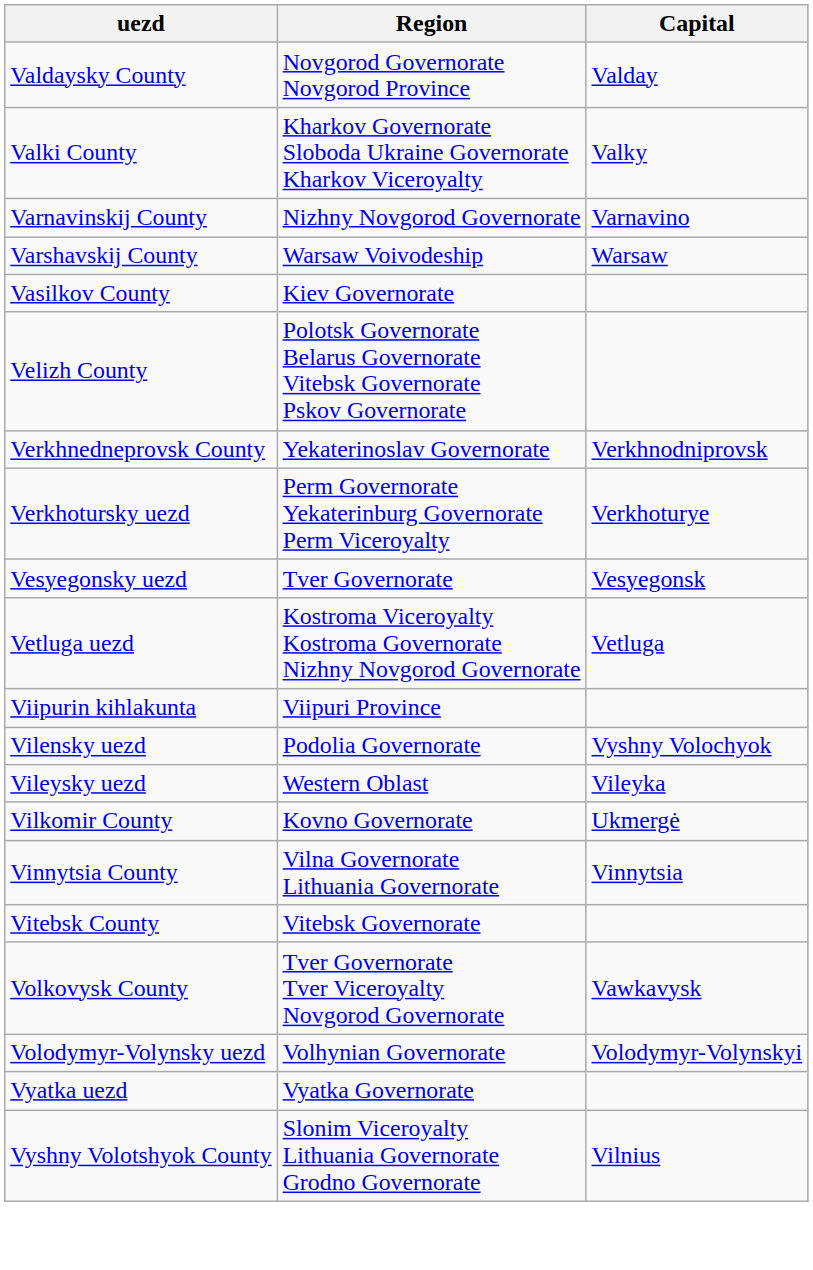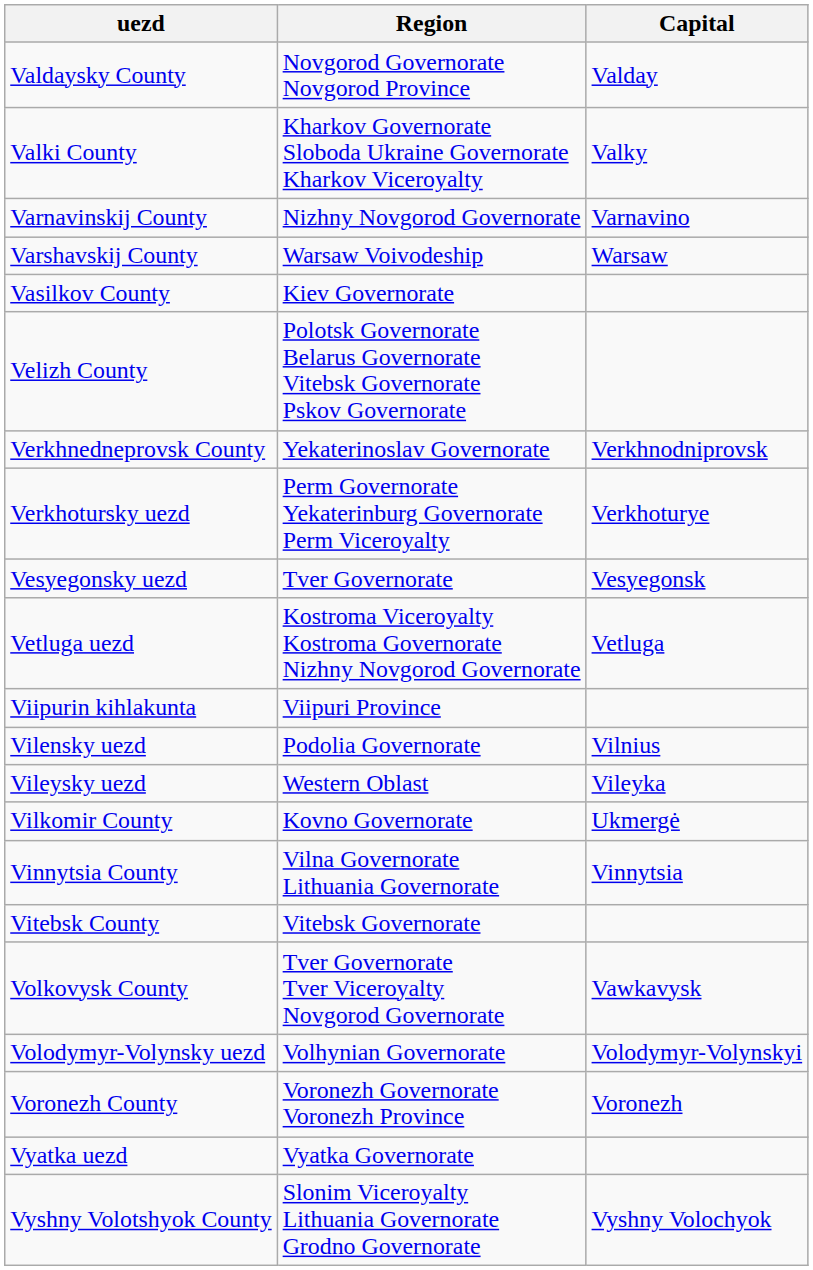Vilensky uezd | Capital: Vyshny Volochyok -> Vilnius
+ row: Voronezh County | Voronezh Governorate Voronezh Province | Voronezh
Vyshny Volotshyok County | Capital: Vilnius -> Vyshny Volochyok
